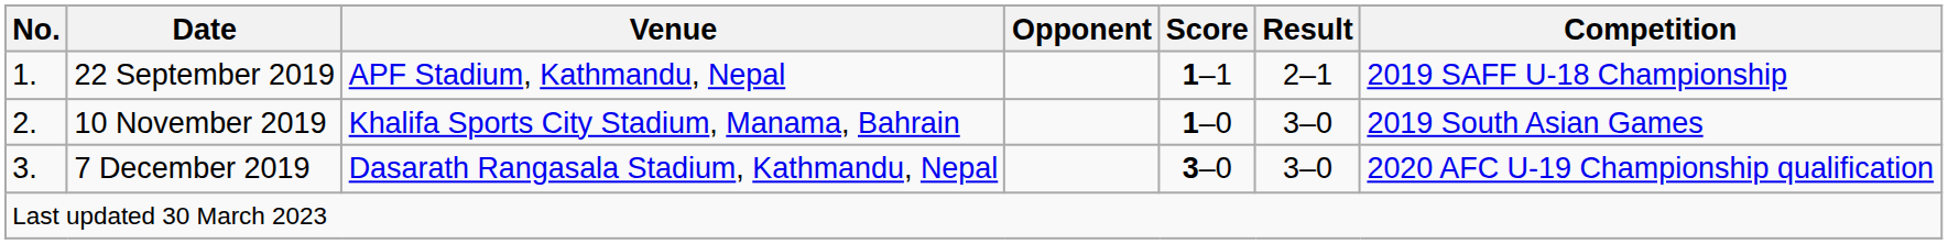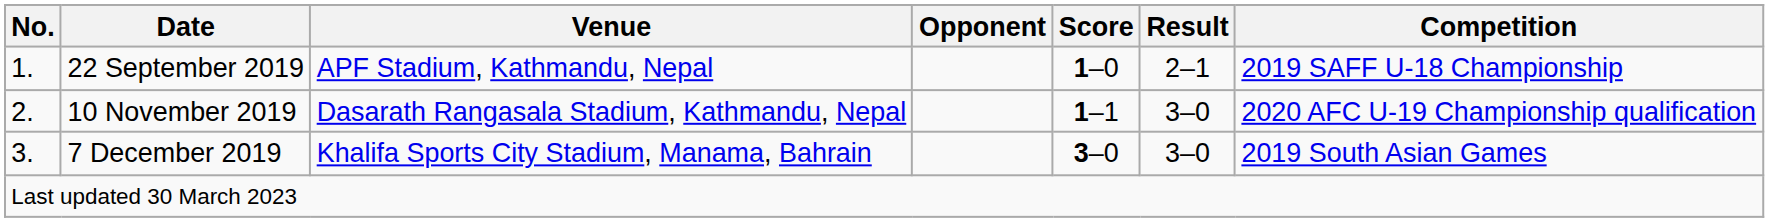22 September 2019 | Score: 1–1 -> 1–0
10 November 2019 | Venue: Khalifa Sports City Stadium, Manama, Bahrain -> Dasarath Rangasala Stadium, Kathmandu, Nepal
10 November 2019 | Score: 1–0 -> 1–1
10 November 2019 | Competition: 2019 South Asian Games -> 2020 AFC U-19 Championship qualification
7 December 2019 | Venue: Dasarath Rangasala Stadium, Kathmandu, Nepal -> Khalifa Sports City Stadium, Manama, Bahrain
7 December 2019 | Competition: 2020 AFC U-19 Championship qualification -> 2019 South Asian Games
